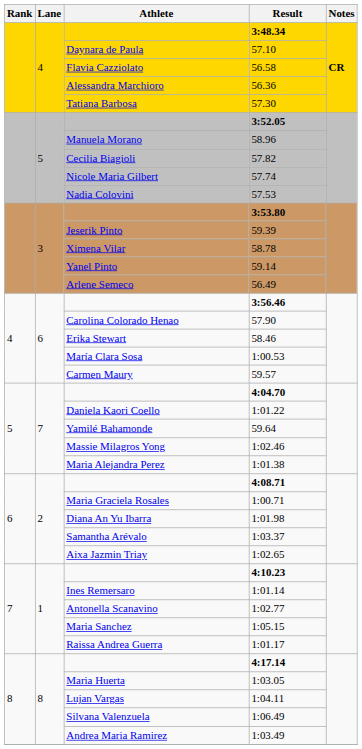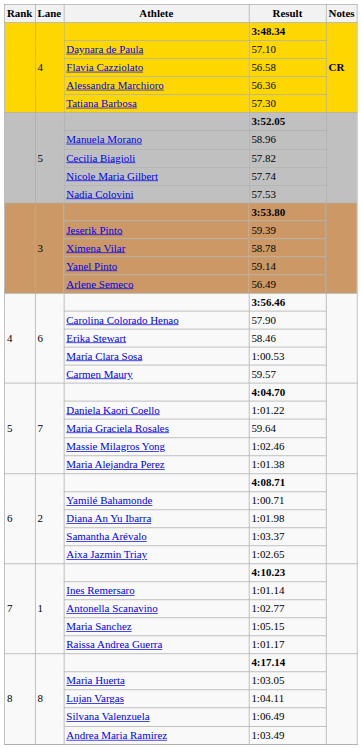59.64 | Athlete: Yamilé Bahamonde -> Maria Graciela Rosales
1:00.71 | Athlete: Maria Graciela Rosales -> Yamilé Bahamonde
